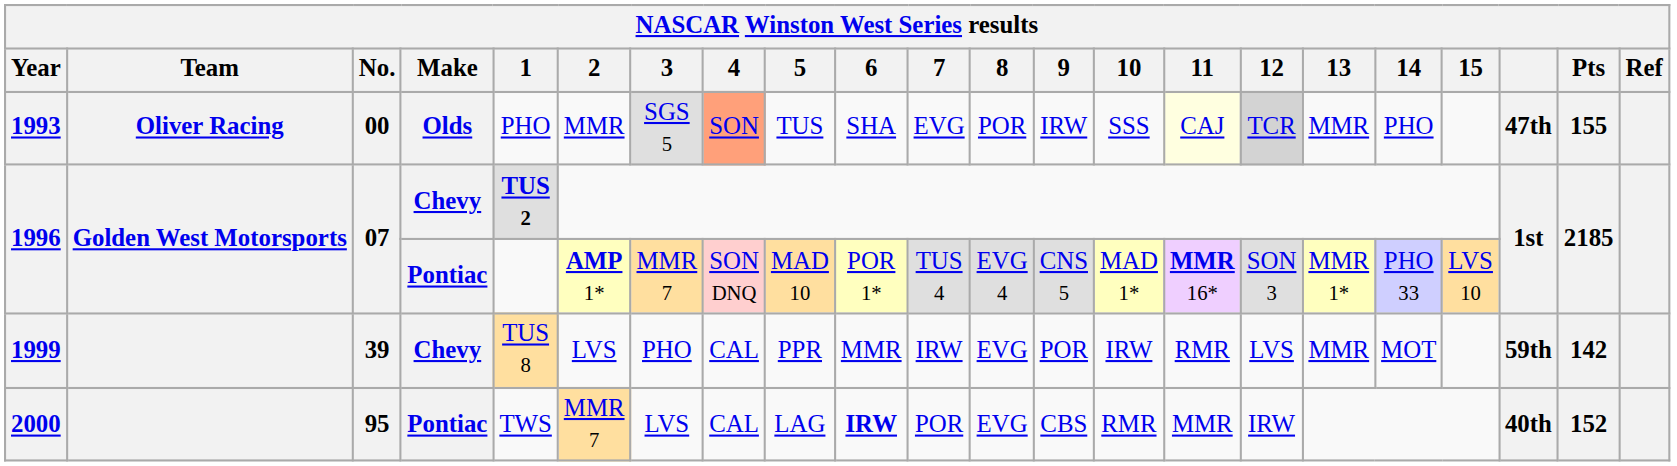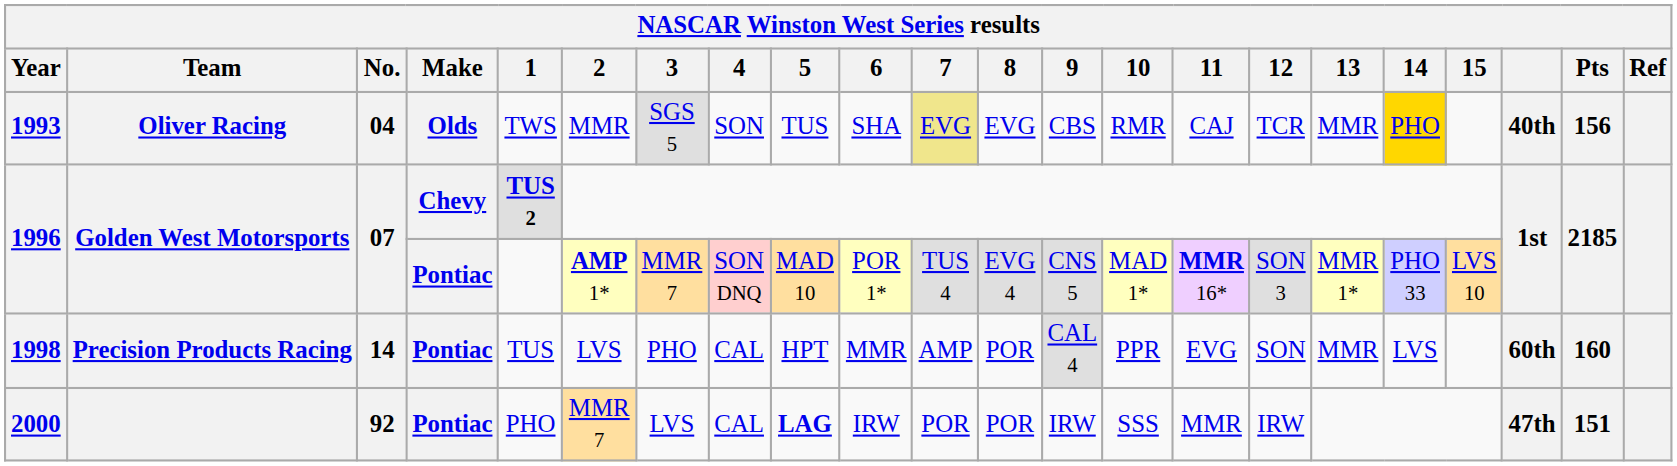1993 | No.: 00 -> 04
1993 | 1: PHO -> TWS
1993 | 4: lightsalmon background -> no background
1993 | 7: no background -> khaki background
1993 | 8: POR -> EVG
1993 | 9: IRW -> CBS
1993 | 10: SSS -> RMR
1993 | 11: lightyellow background -> no background
1993 | 12: lightgrey background -> no background
1993 | 14: no background -> gold background
1993 | column 20: 47th -> 40th
1993 | Pts: 155 -> 156
+ row: 1998 | Precision Products Racing | 14 | Pontiac | TUS | LVS | PHO | CAL | HPT | MMR | AMP | POR | CAL 4 | PPR | EVG | SON | MMR | LVS | 60th | 160
- row: 1999 | 39 | Chevy | TUS 8 | LVS | PHO | CAL | PPR | MMR | IRW | EVG | POR | IRW | RMR | LVS | MMR | MOT | 59th | 142
2000 | No.: 95 -> 92
2000 | 1: TWS -> PHO
2000 | 5: normal -> bold
2000 | 6: bold -> normal
2000 | 8: EVG -> POR
2000 | 9: CBS -> IRW
2000 | 10: RMR -> SSS
2000 | column 20: 40th -> 47th
2000 | Pts: 152 -> 151
